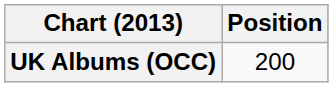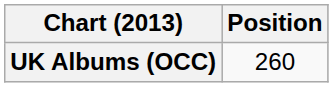UK Albums (OCC) | Position: 200 -> 260
